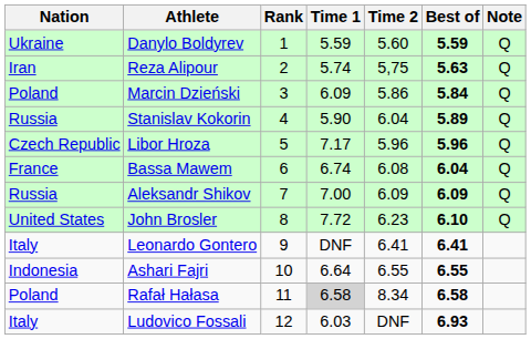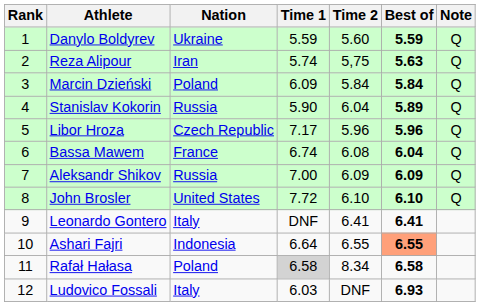columns swapped: Rank <-> Nation
Marcin Dzieński | Time 2: 5.86 -> 5.84
John Brosler | Time 2: 6.23 -> 6.10
Ashari Fajri | Best of: no background -> lightsalmon background
